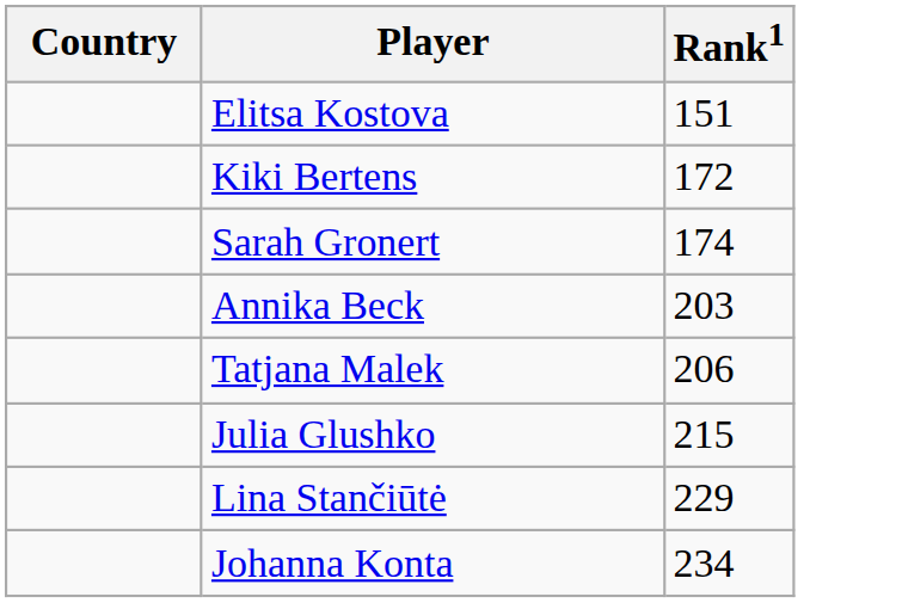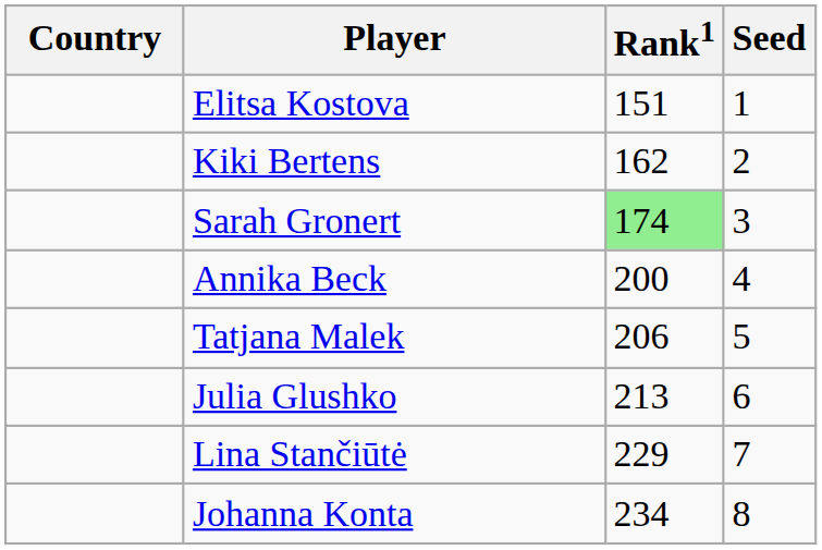+ column: Seed | 1 | 2 | 3 | 4 | 5 | 6 | 7 | 8
Kiki Bertens | Rank1: 172 -> 162
Sarah Gronert | Rank1: no background -> lightgreen background
Annika Beck | Rank1: 203 -> 200
Julia Glushko | Rank1: 215 -> 213
